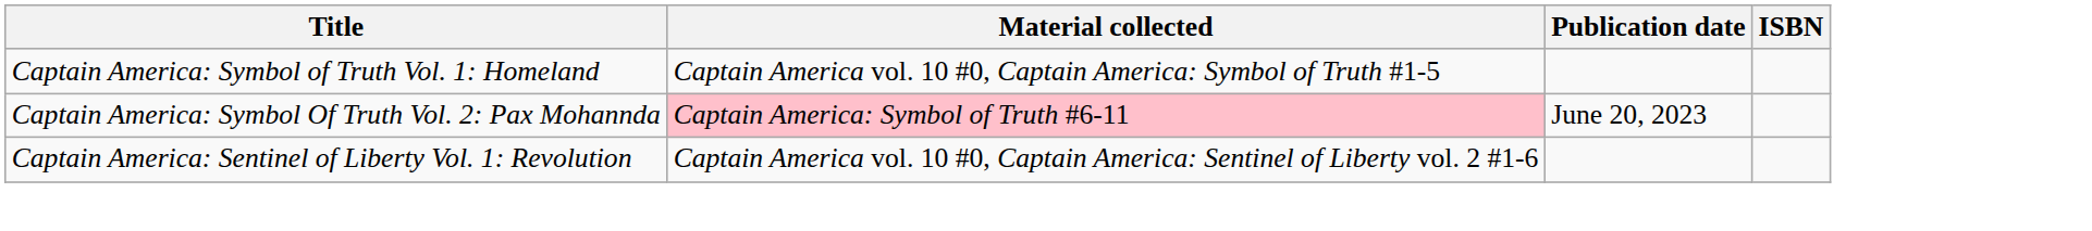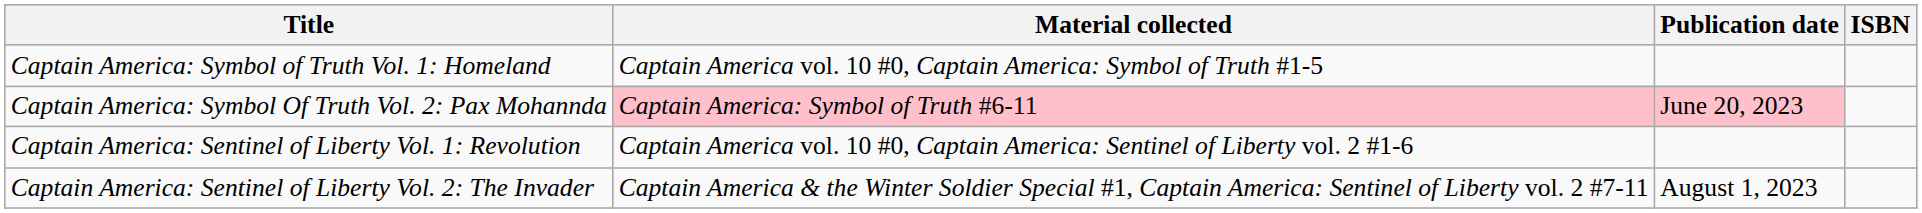Captain America: Symbol Of Truth Vol. 2: Pax Mohannda | Publication date: no background -> pink background
+ row: Captain America: Sentinel of Liberty Vol. 2: The Invader | Captain America & the Winter Soldier Special #1, Captain America: Sentinel of Liberty vol. 2 #7-11 | August 1, 2023
